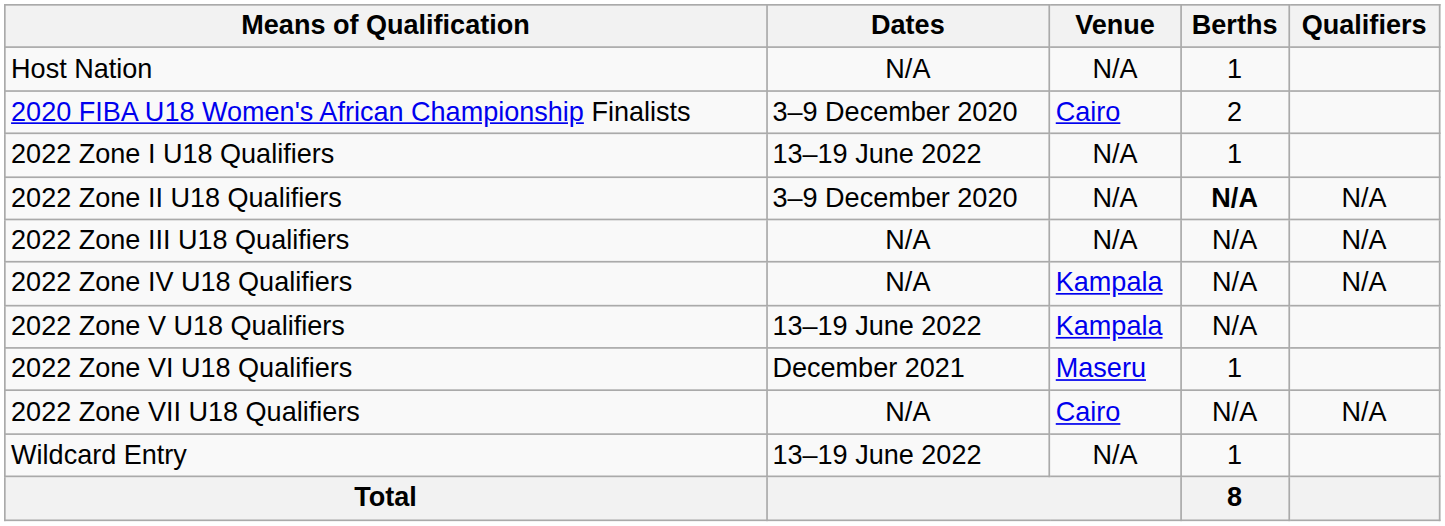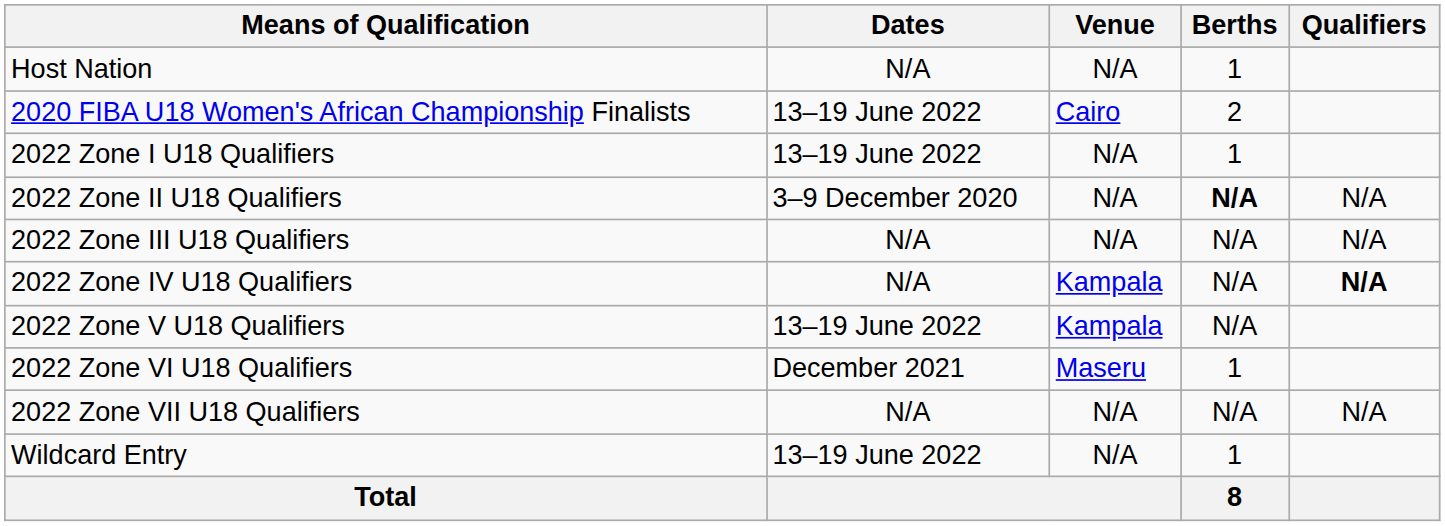2020 FIBA U18 Women's African Championship Finalists | Dates: 3–9 December 2020 -> 13–19 June 2022
2022 Zone IV U18 Qualifiers | Qualifiers: normal -> bold
2022 Zone VII U18 Qualifiers | Venue: Cairo -> N/A
